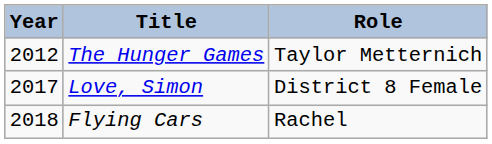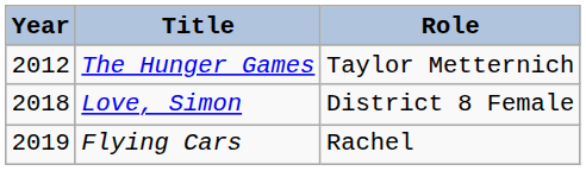Love, Simon | Year: 2017 -> 2018
Flying Cars | Year: 2018 -> 2019
